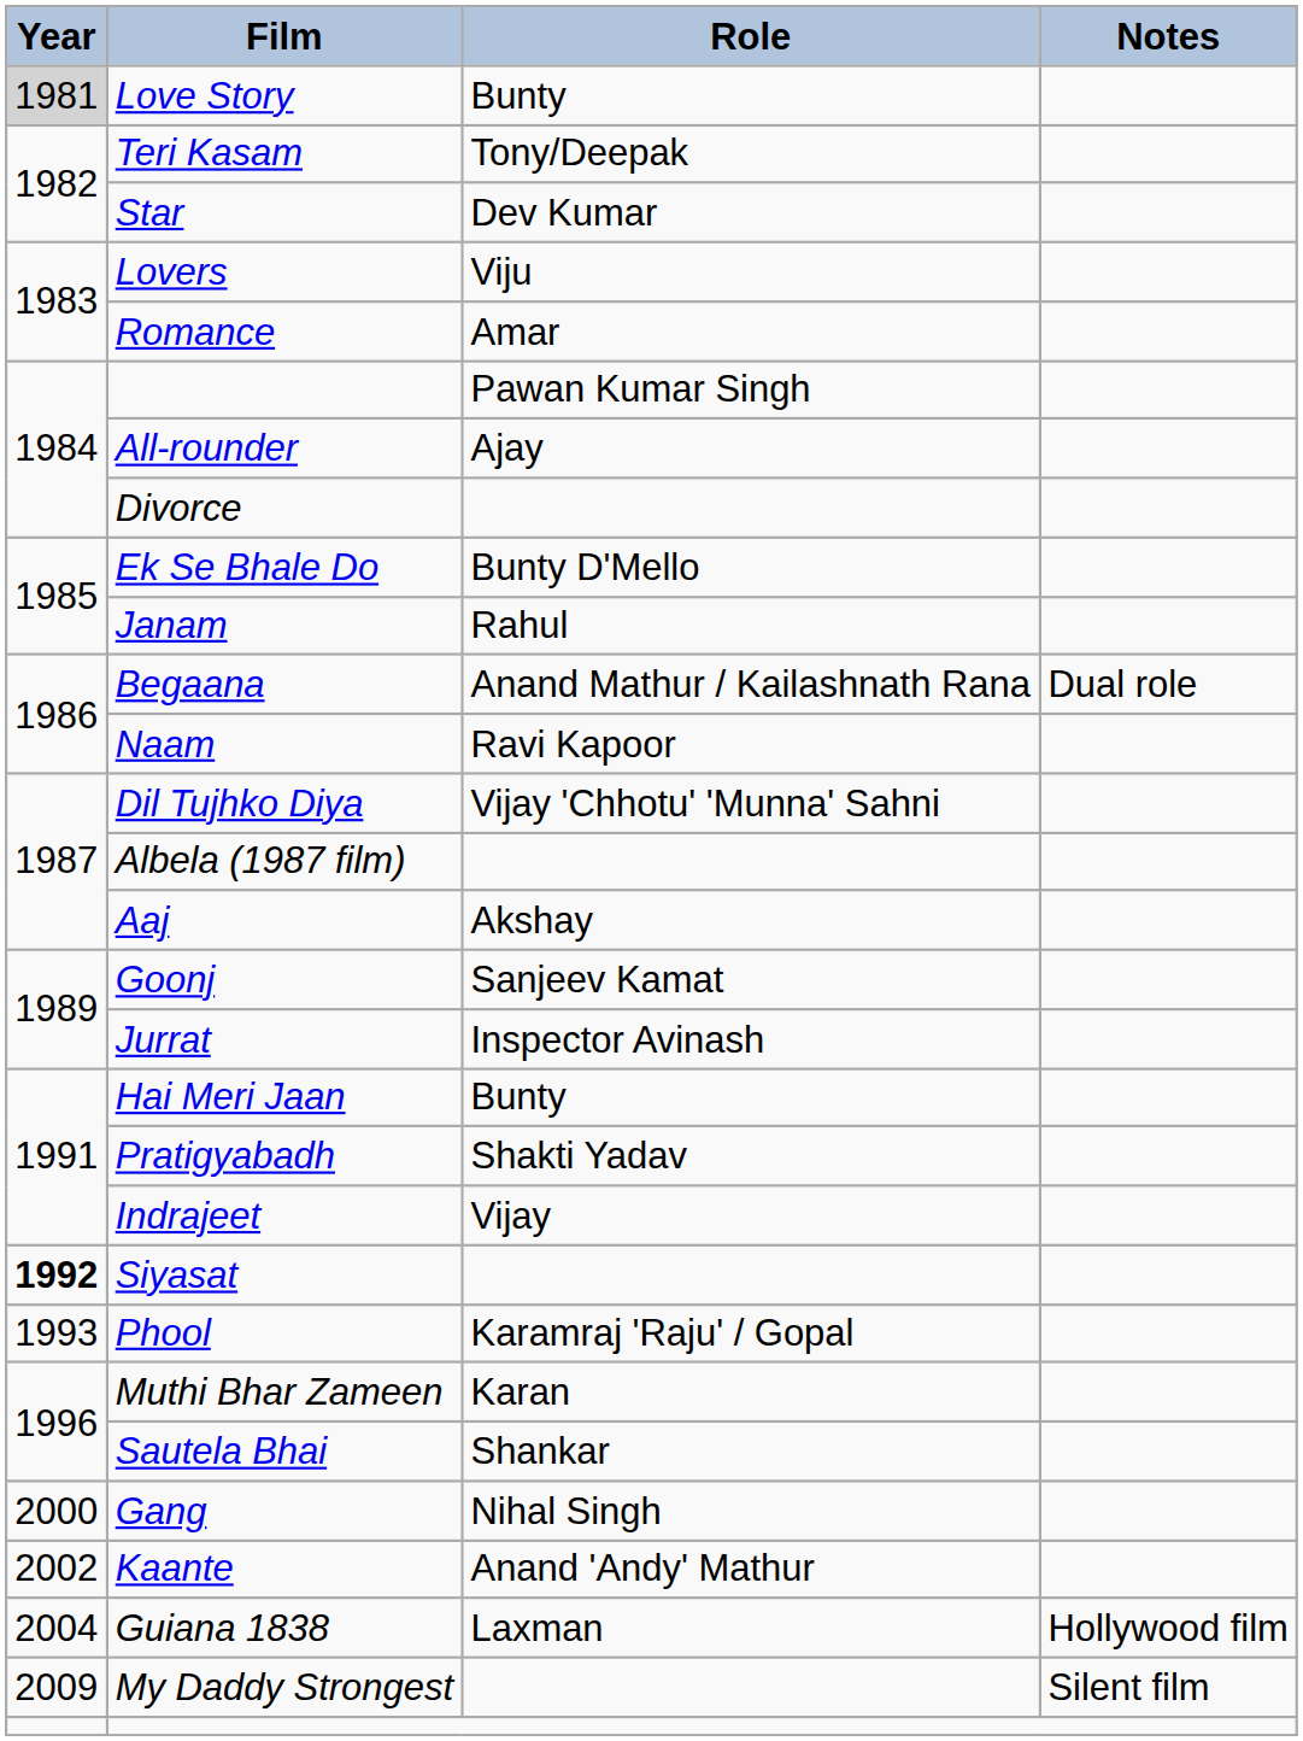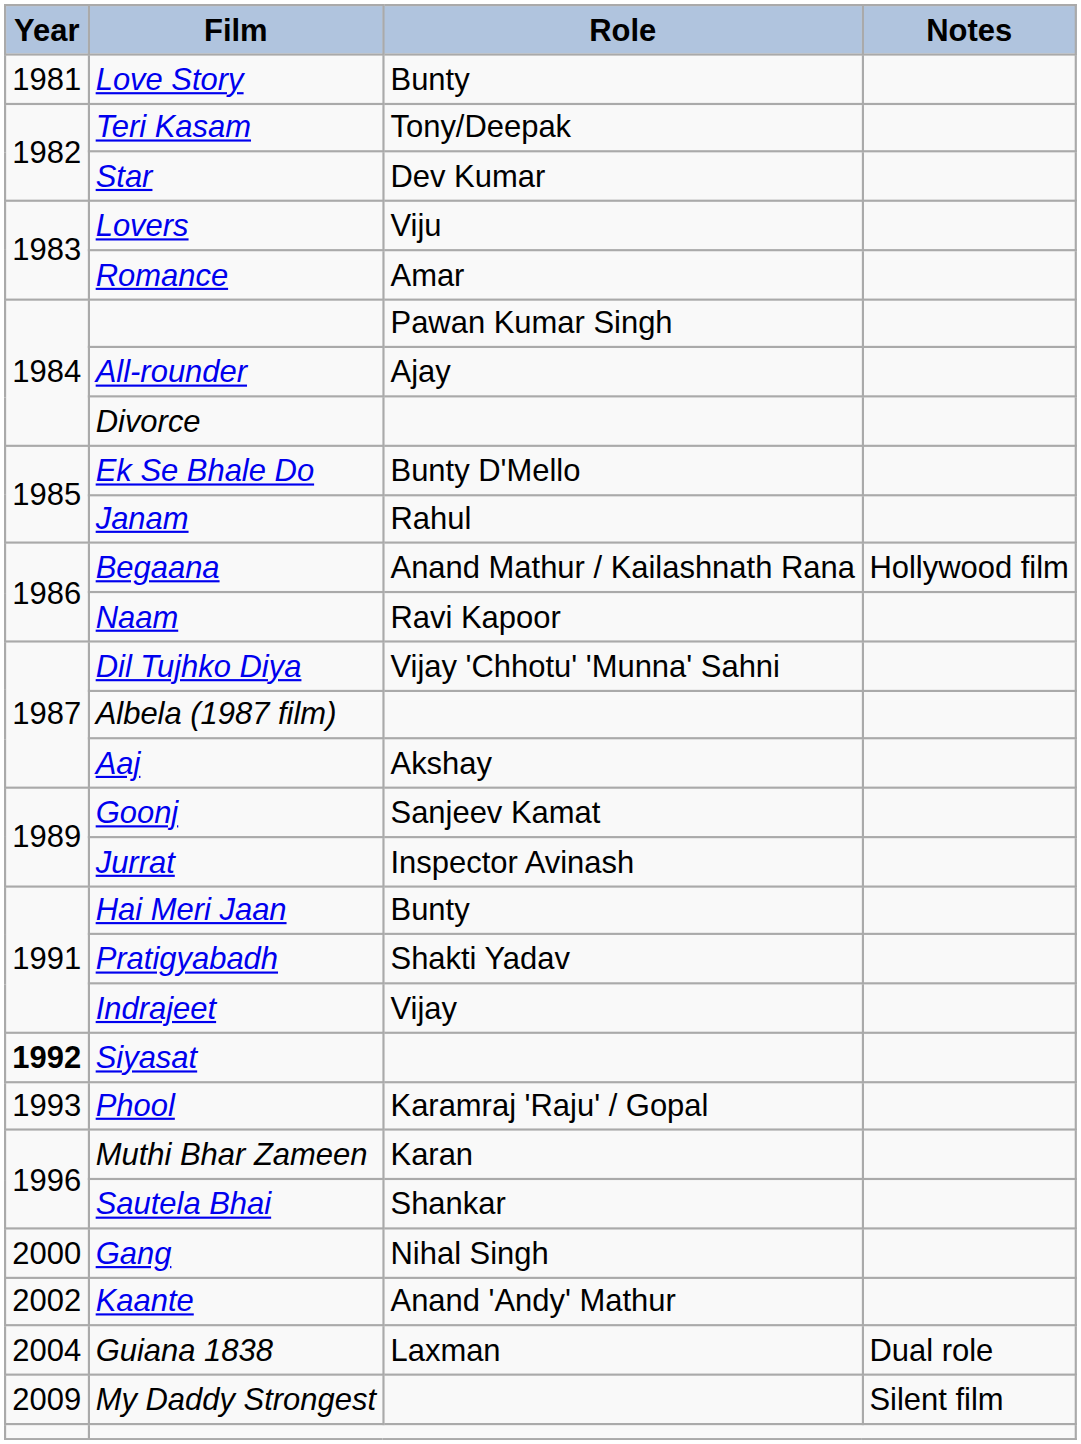Love Story | Year: lightgrey background -> no background
Begaana | Notes: Dual role -> Hollywood film
Guiana 1838 | Notes: Hollywood film -> Dual role
